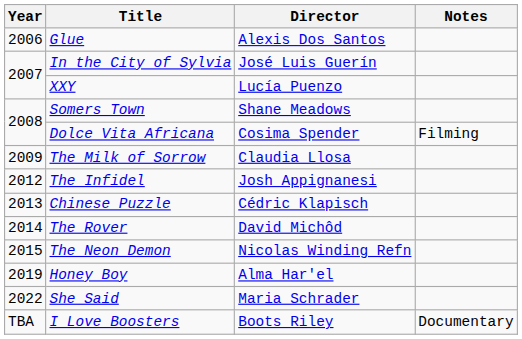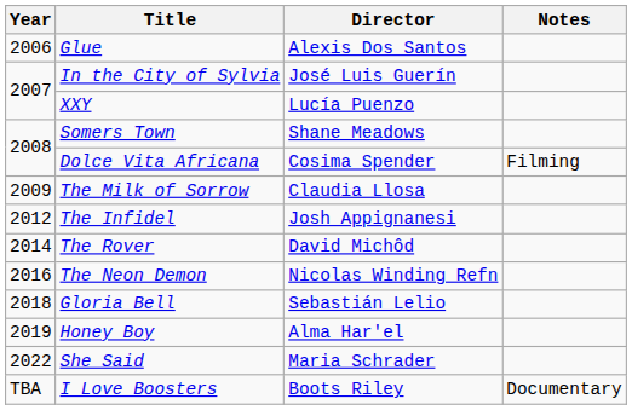- row: 2013 | Chinese Puzzle | Cédric Klapisch
The Neon Demon | Year: 2015 -> 2016
+ row: 2018 | Gloria Bell | Sebastián Lelio
